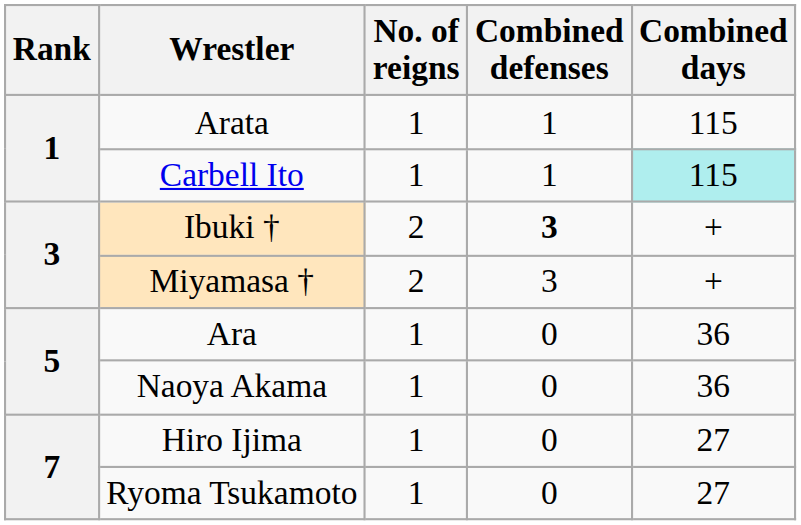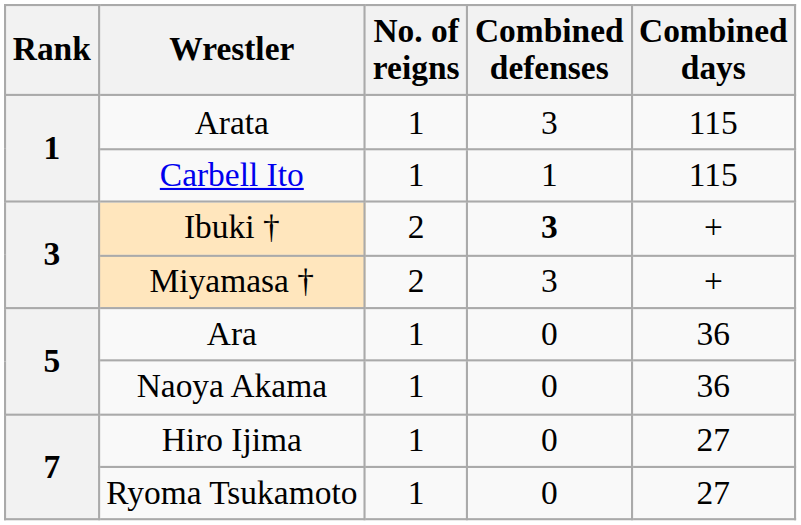Arata | Combined defenses: 1 -> 3
Carbell Ito | Combined days: paleturquoise background -> no background
